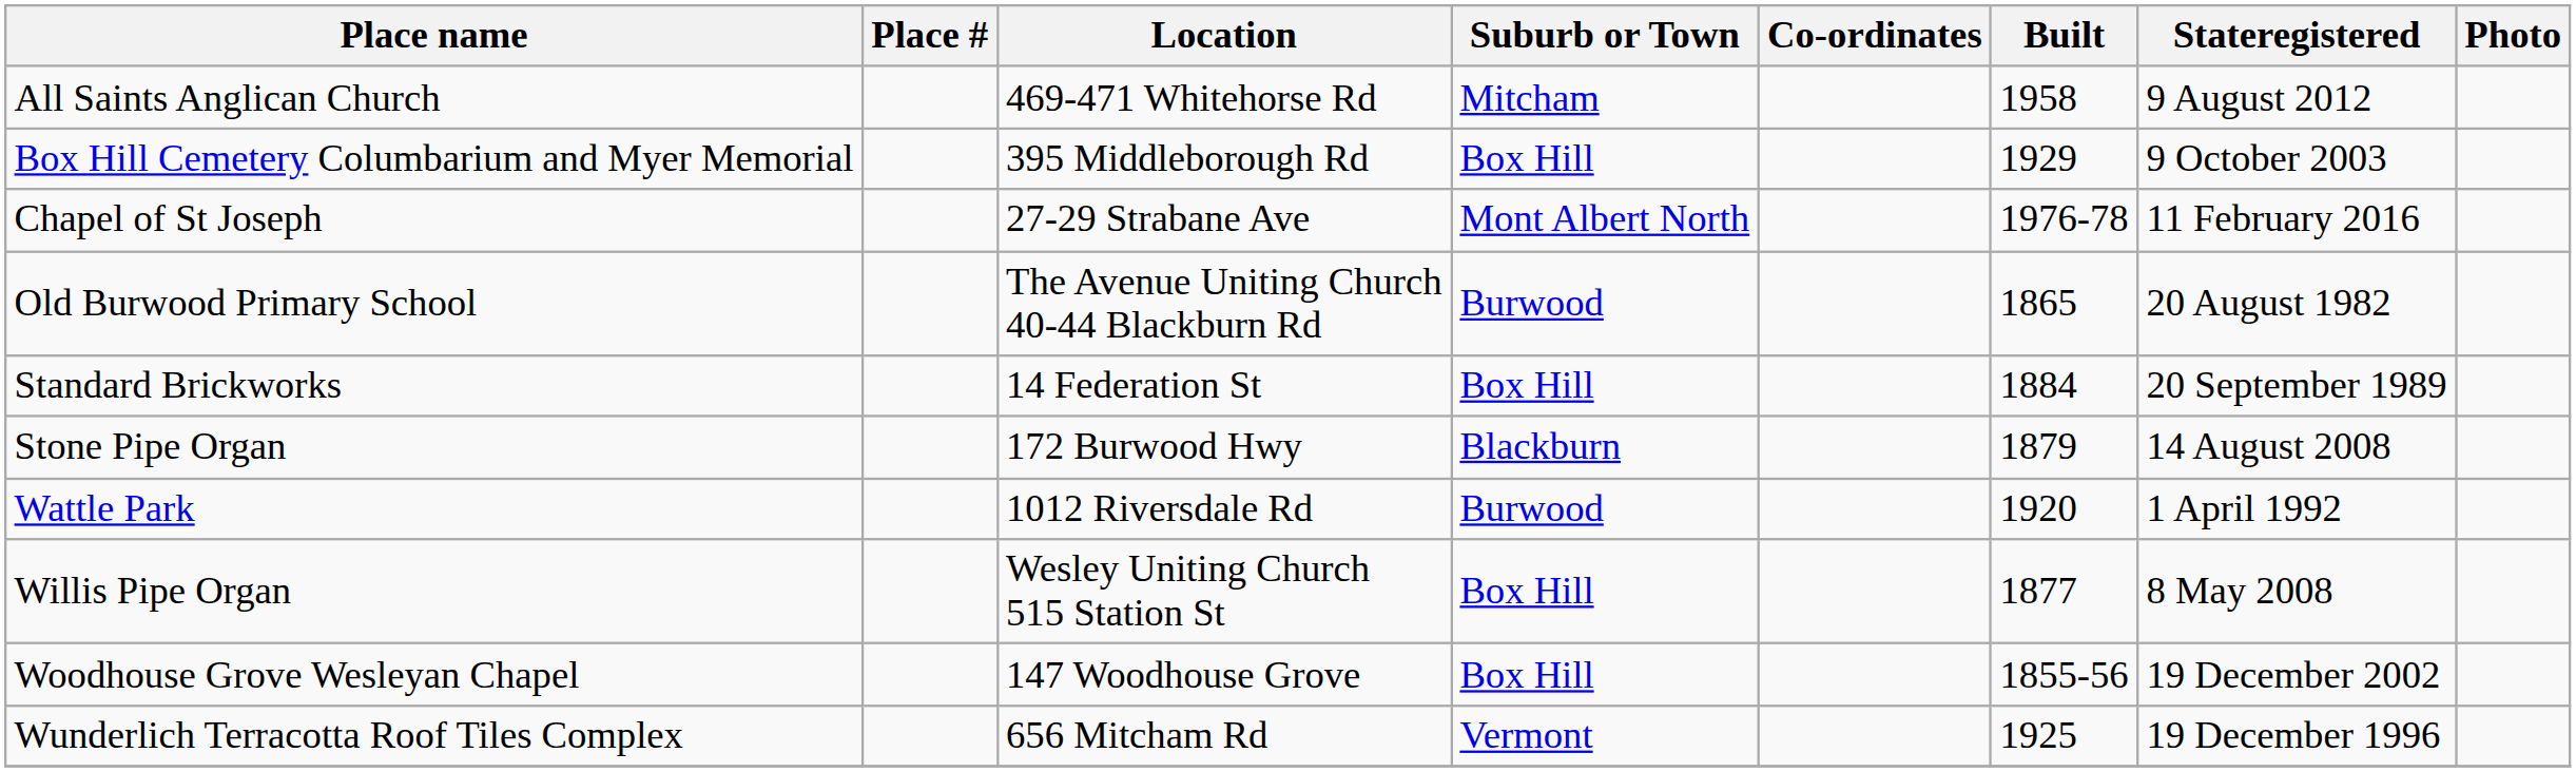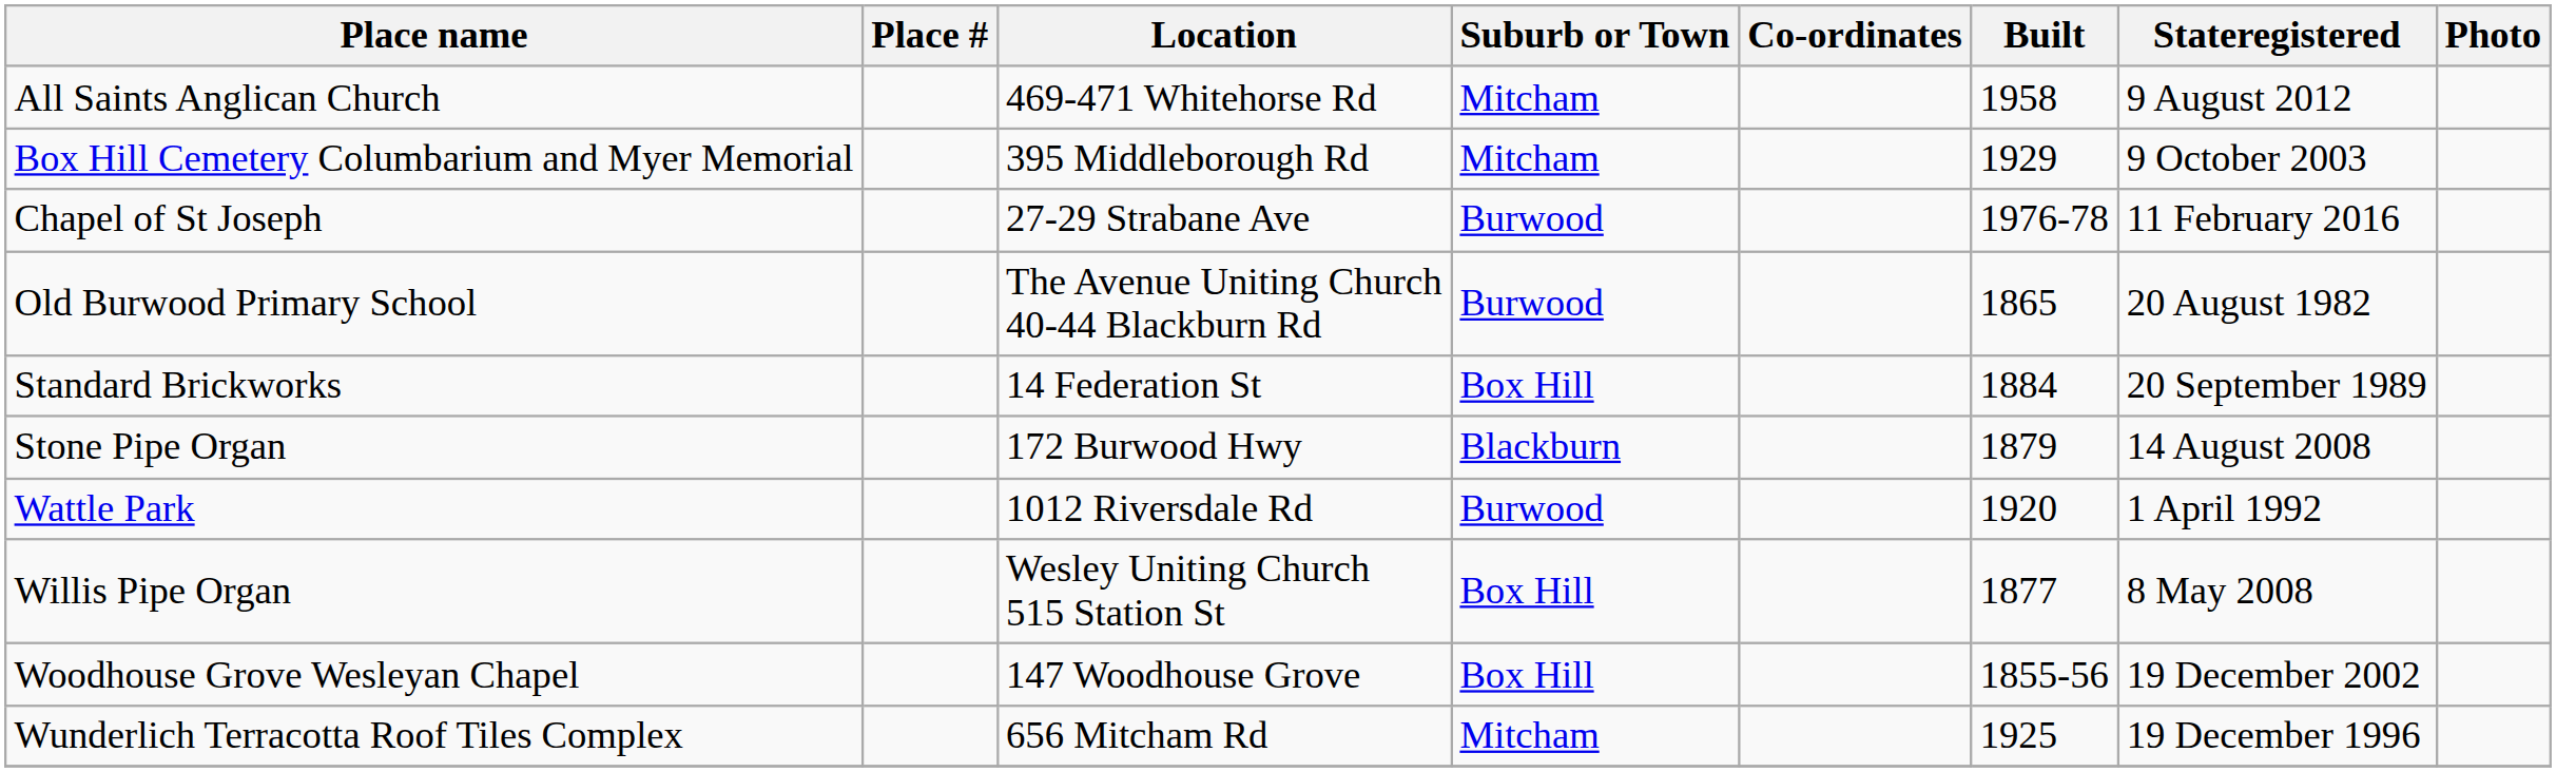Box Hill Cemetery Columbarium and Myer Memorial | Suburb or Town: Box Hill -> Mitcham
Chapel of St Joseph | Suburb or Town: Mont Albert North -> Burwood
Wunderlich Terracotta Roof Tiles Complex | Suburb or Town: Vermont -> Mitcham
